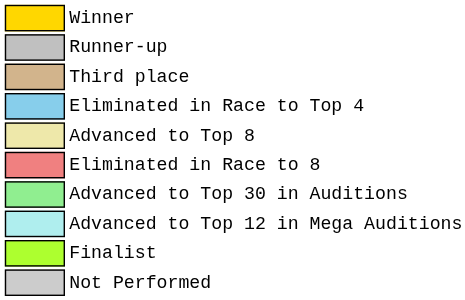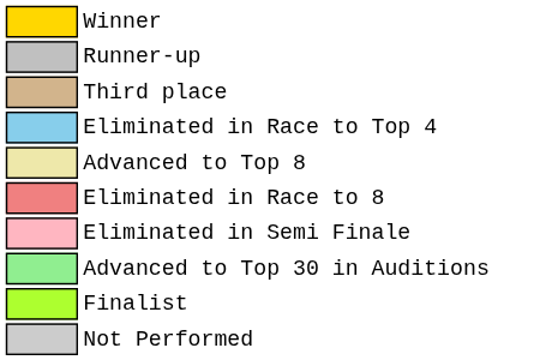+ row: Eliminated in Semi Finale
- row: Advanced to Top 12 in Mega Auditions
